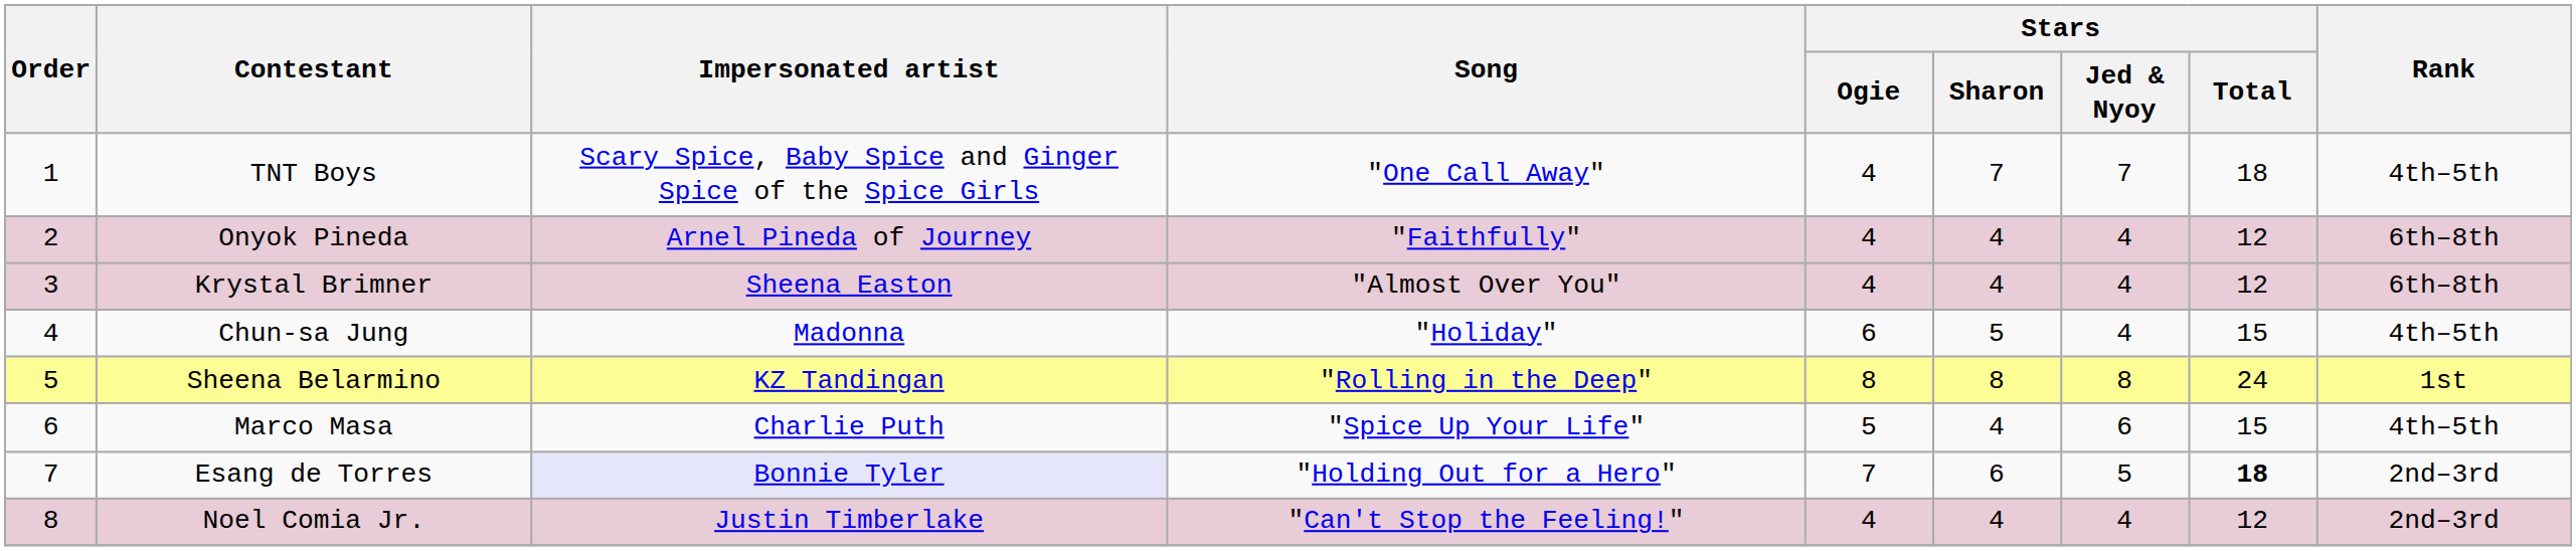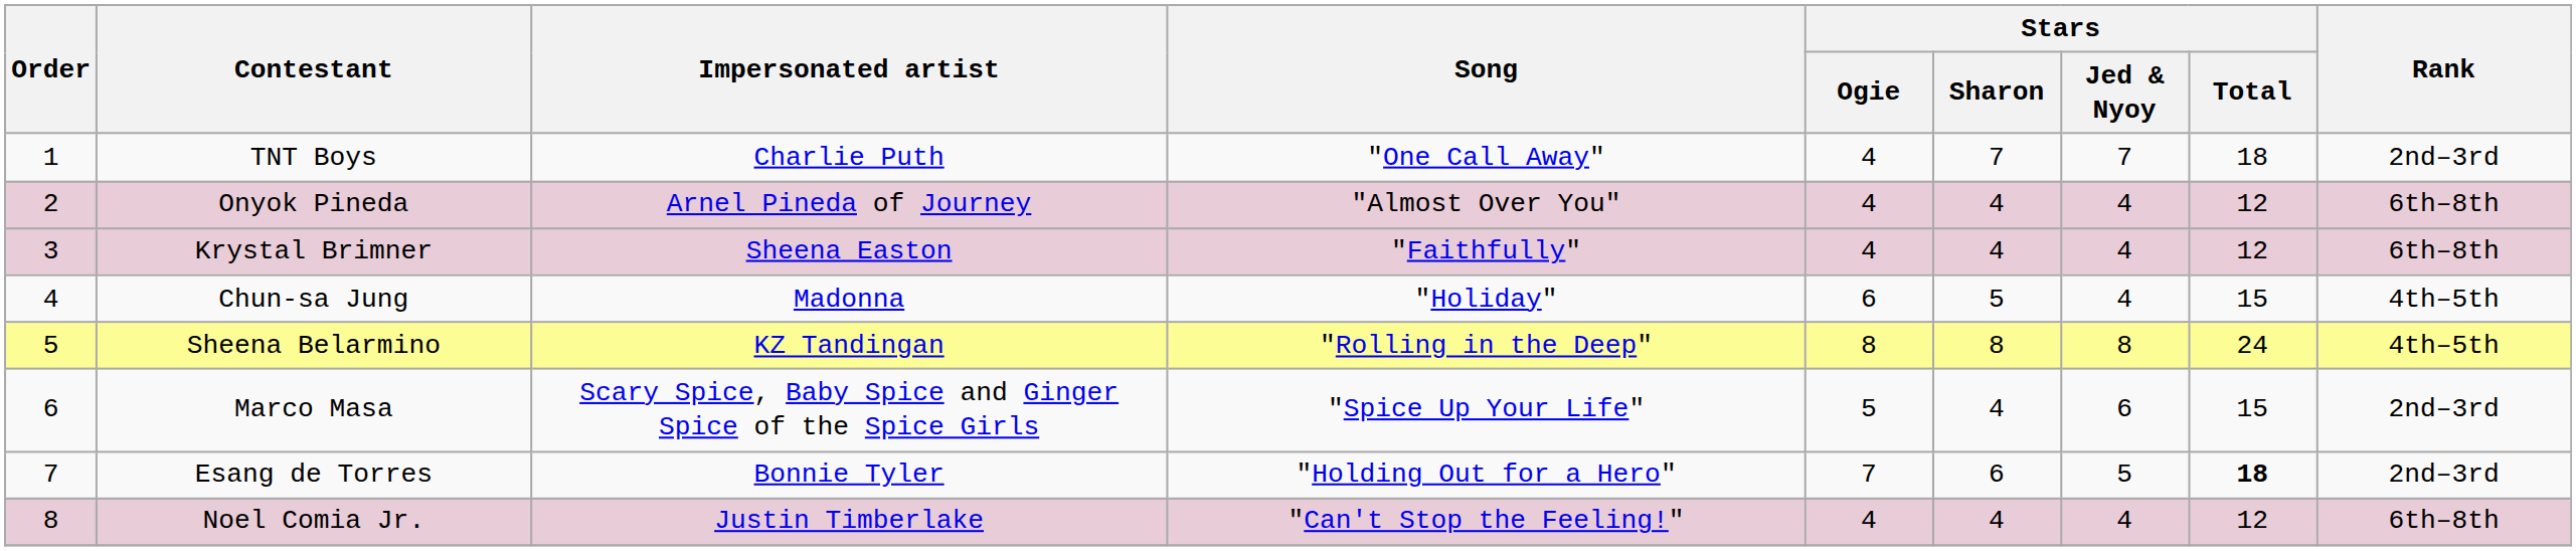TNT Boys | Impersonated artist: Scary Spice, Baby Spice and Ginger Spice of the Spice Girls -> Charlie Puth
TNT Boys | Rank: 4th–5th -> 2nd–3rd
Onyok Pineda | Song: "Faithfully" -> "Almost Over You"
Krystal Brimner | Song: "Almost Over You" -> "Faithfully"
Sheena Belarmino | Rank: 1st -> 4th–5th
Marco Masa | Impersonated artist: Charlie Puth -> Scary Spice, Baby Spice and Ginger Spice of the Spice Girls
Marco Masa | Rank: 4th–5th -> 2nd–3rd
Esang de Torres | Impersonated artist: lavender background -> no background
Noel Comia Jr. | Rank: 2nd–3rd -> 6th–8th
